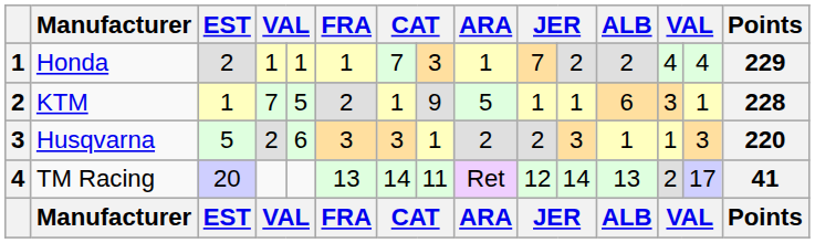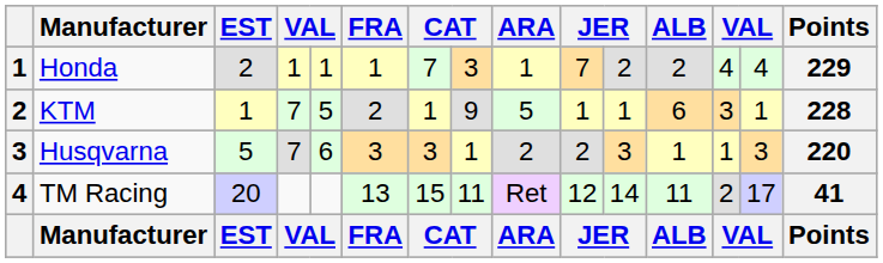Husqvarna | column 4: 2 -> 7
TM Racing | column 7: 14 -> 15
TM Racing | ALB: 13 -> 11
